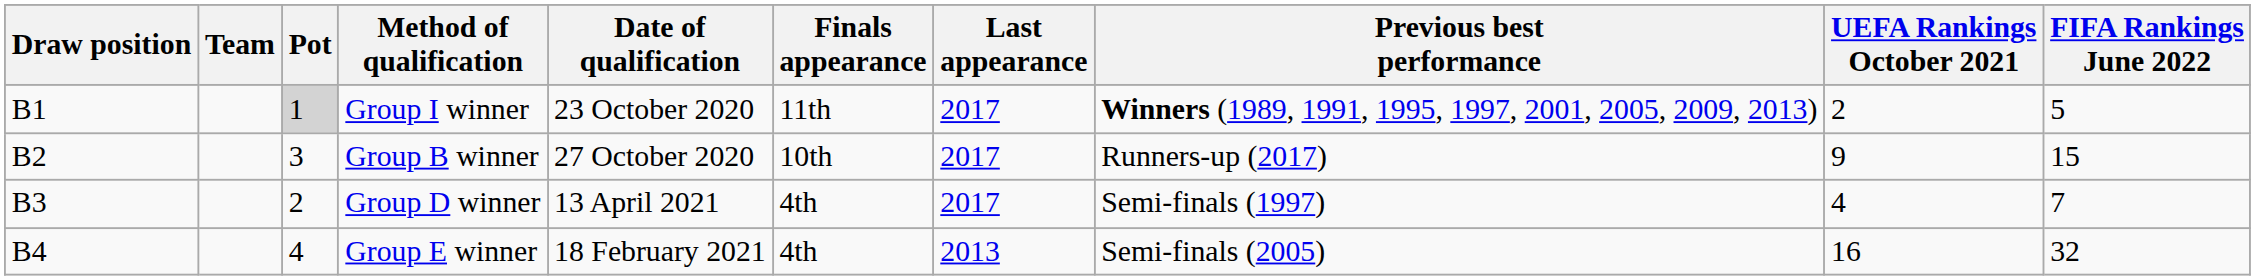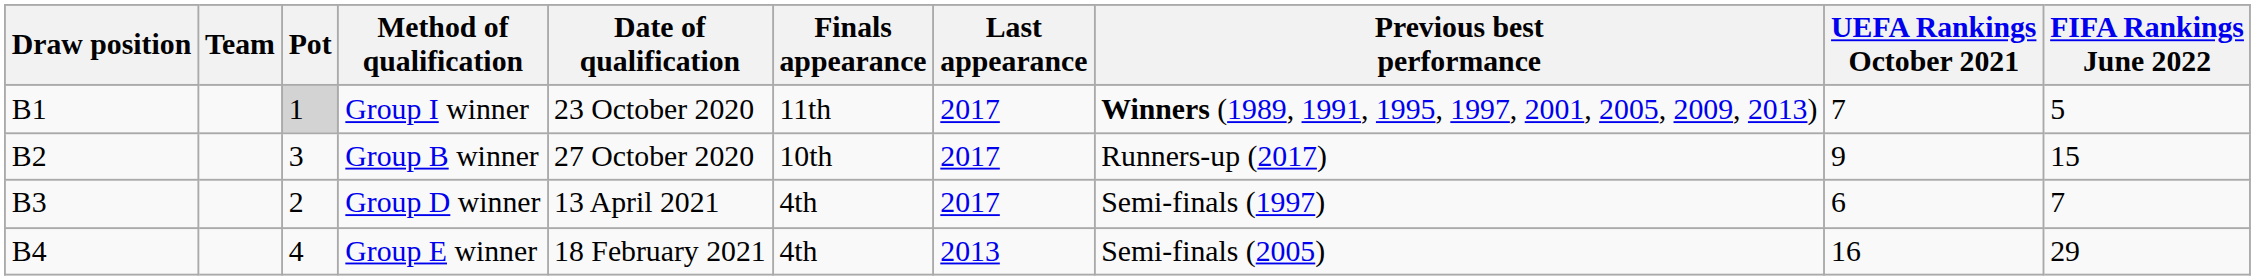Group I winner | UEFA Rankings October 2021: 2 -> 7
Group D winner | UEFA Rankings October 2021: 4 -> 6
Group E winner | FIFA Rankings June 2022: 32 -> 29
